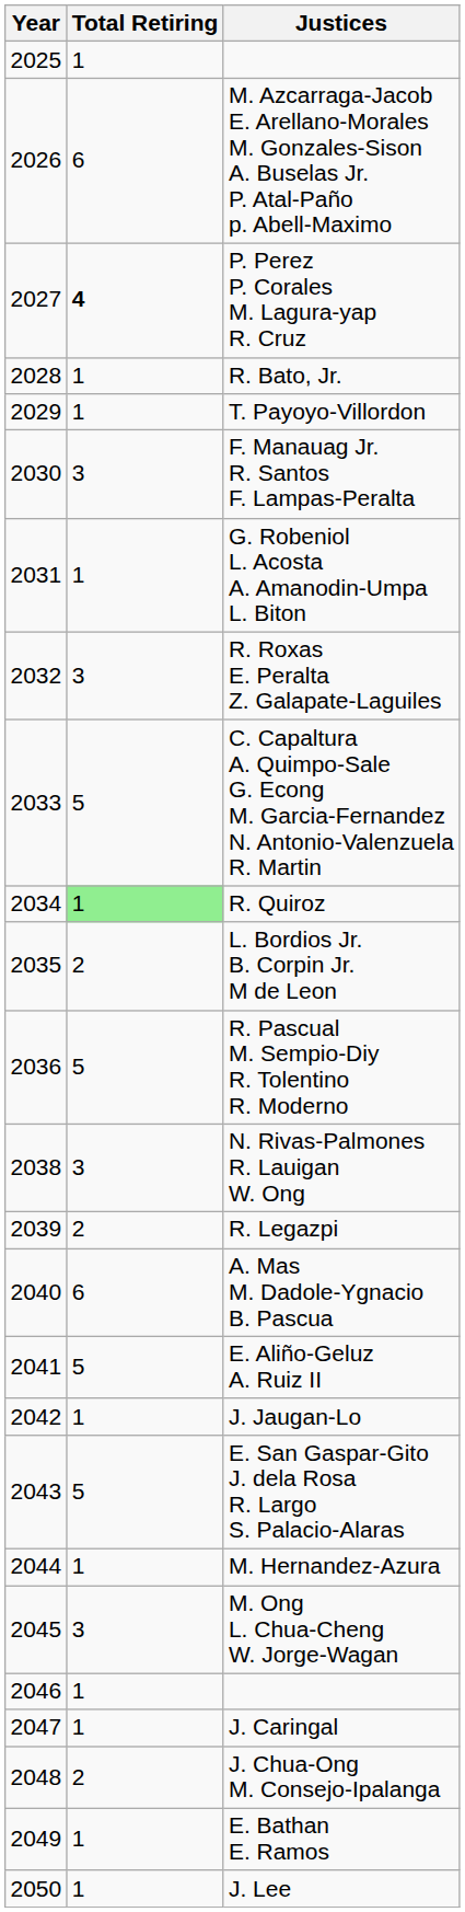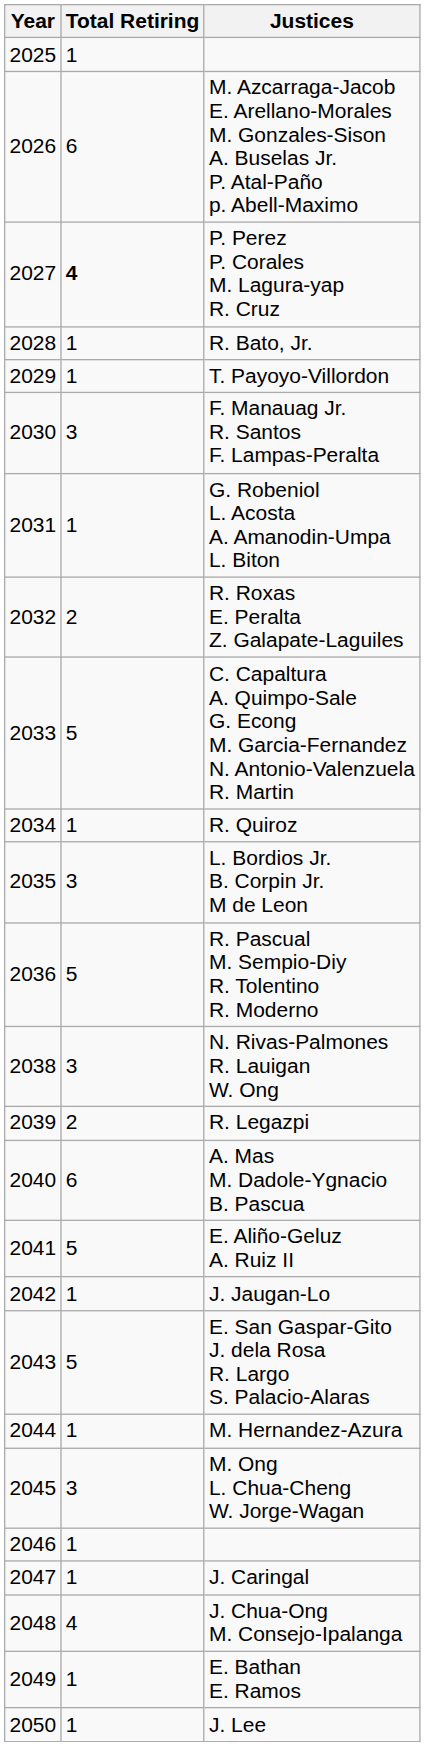R. Roxas E. Peralta Z. Galapate-Laguiles | Total Retiring: 3 -> 2
R. Quiroz | Total Retiring: lightgreen background -> no background
L. Bordios Jr. B. Corpin Jr. M de Leon | Total Retiring: 2 -> 3
J. Chua-Ong M. Consejo-Ipalanga | Total Retiring: 2 -> 4
